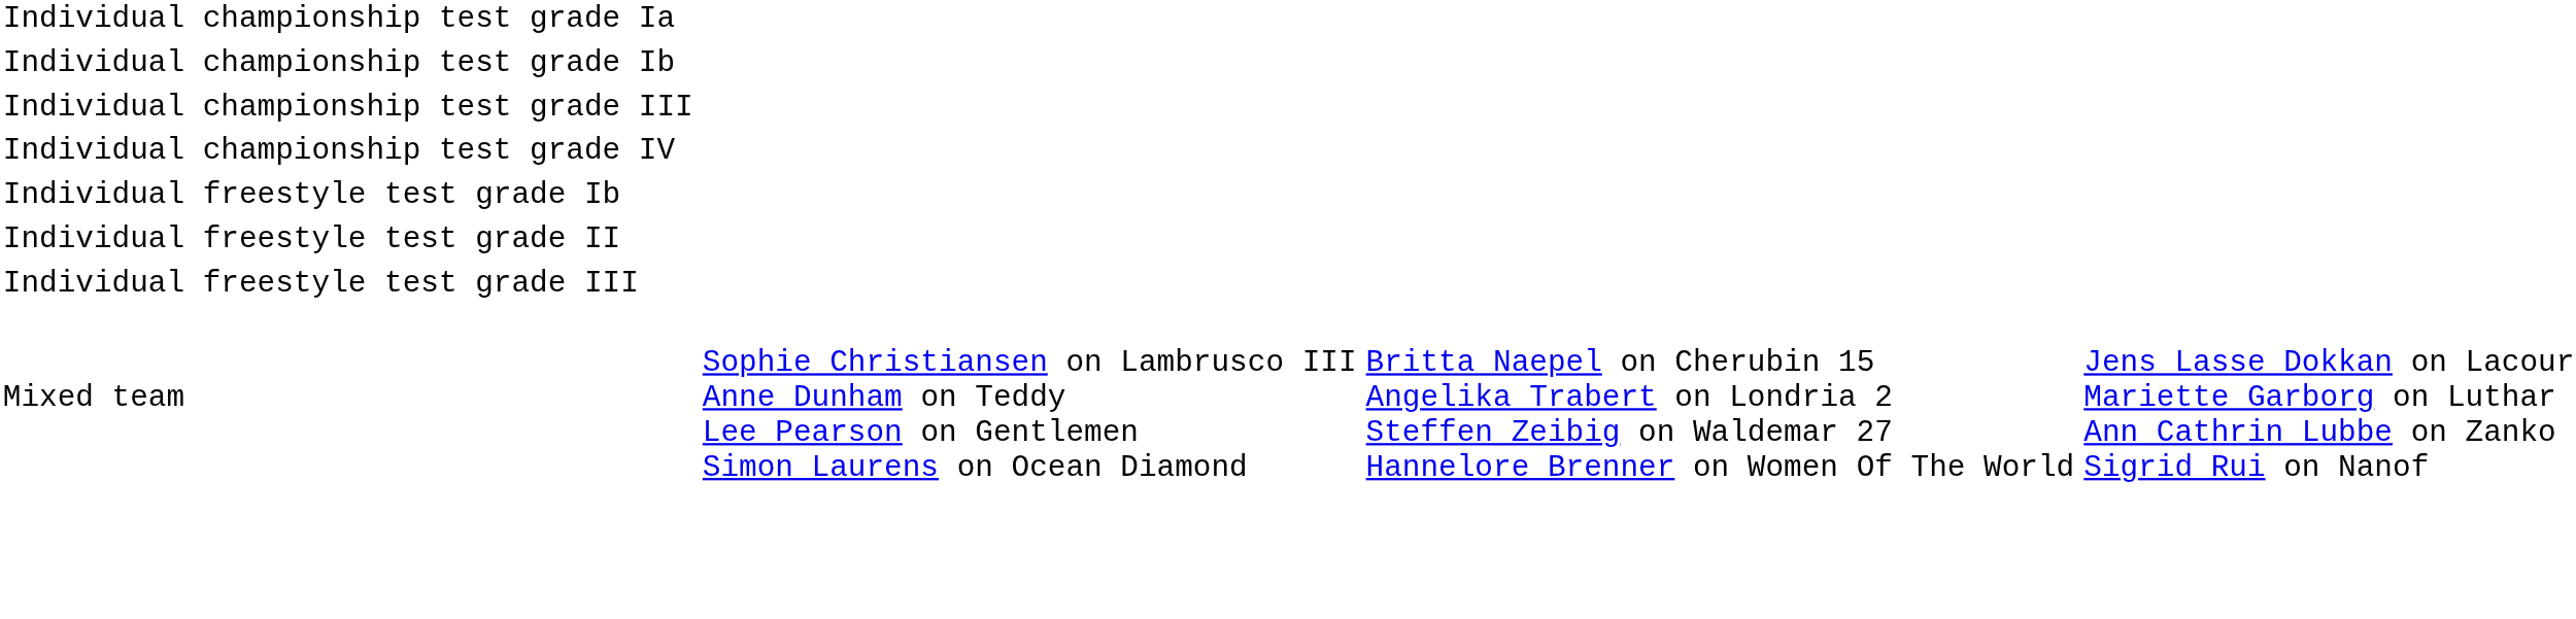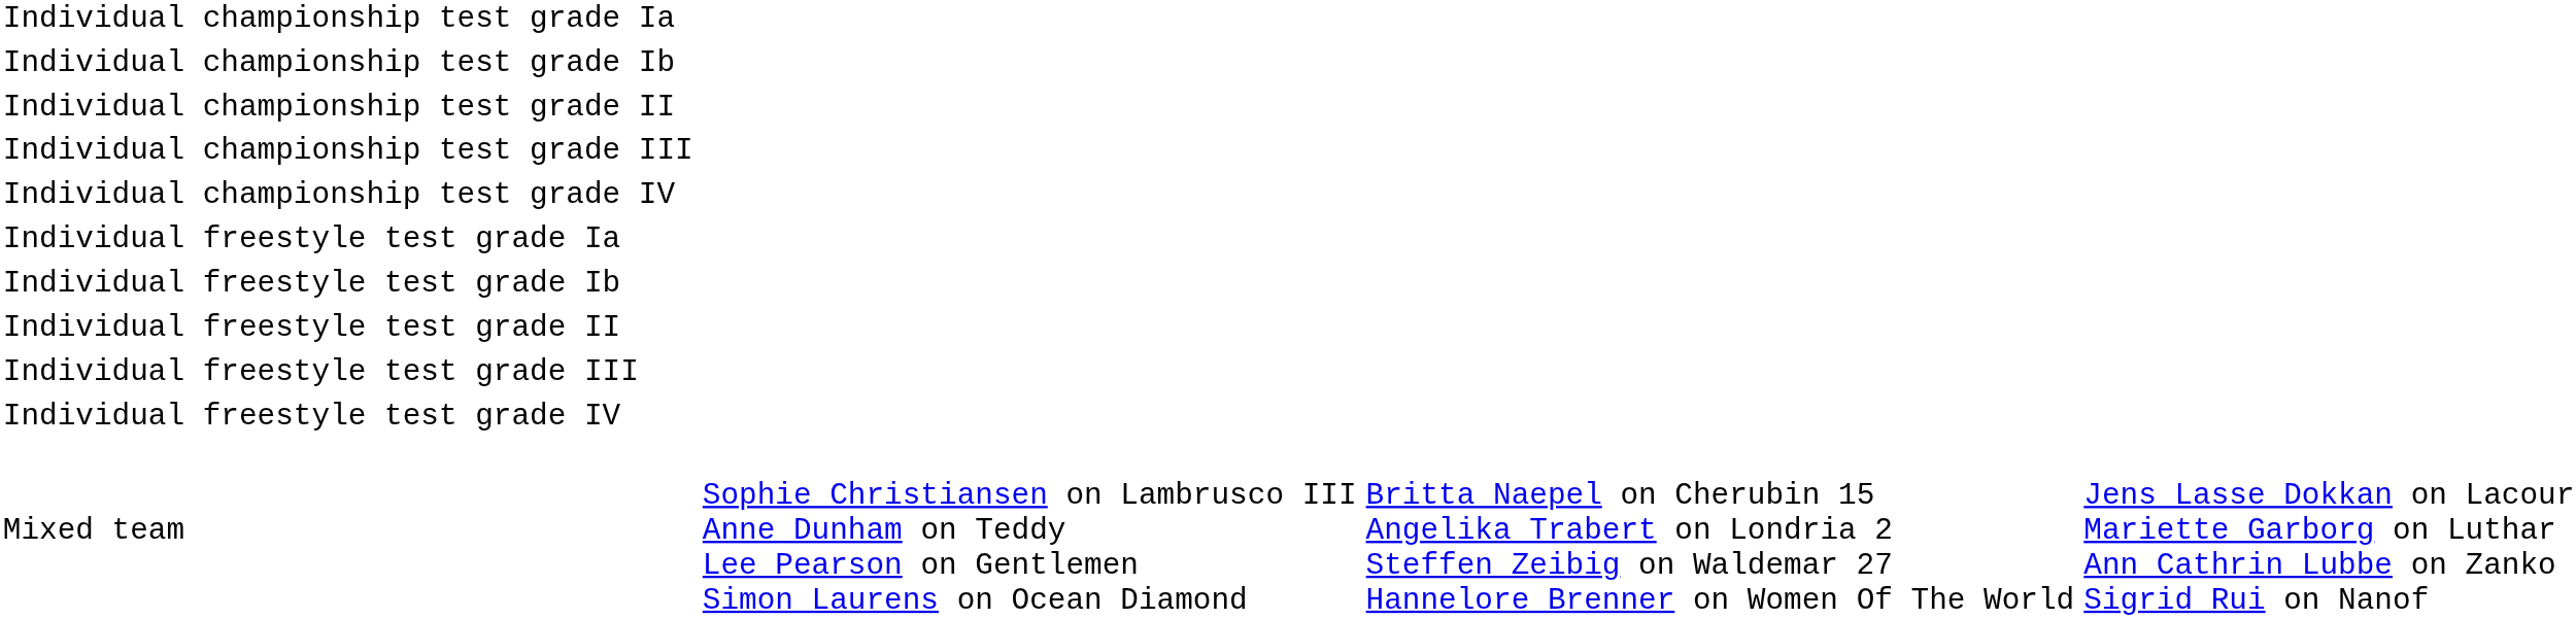+ row: Individual championship test grade II
+ row: Individual freestyle test grade Ia
+ row: Individual freestyle test grade IV
